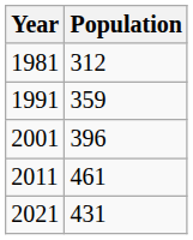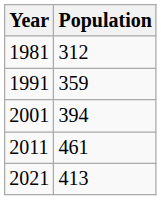2001 | Population: 396 -> 394
2021 | Population: 431 -> 413
